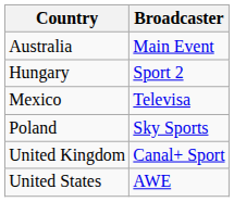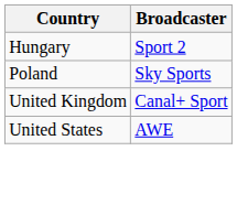- row: Australia | Main Event
- row: Mexico | Televisa
